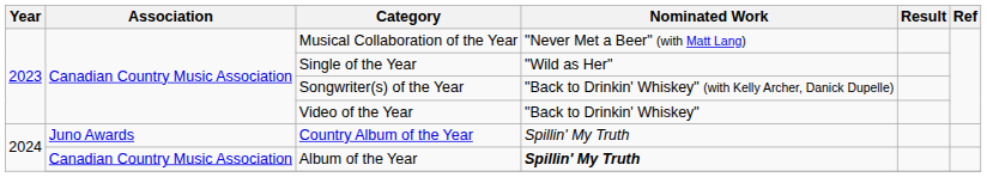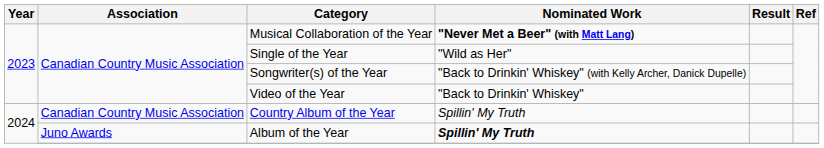Musical Collaboration of the Year | Nominated Work: normal -> bold
Country Album of the Year | Association: Juno Awards -> Canadian Country Music Association
Album of the Year | Association: Canadian Country Music Association -> Juno Awards
